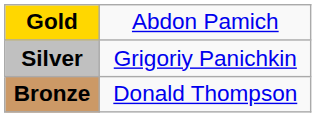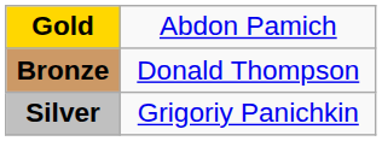rows swapped: Silver <-> Bronze
